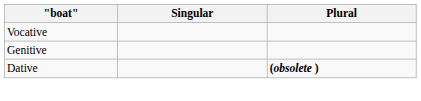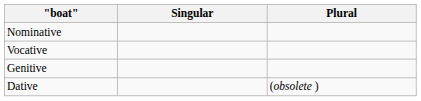+ row: Nominative
Dative | Plural: bold -> normal
